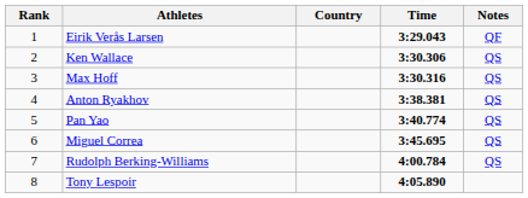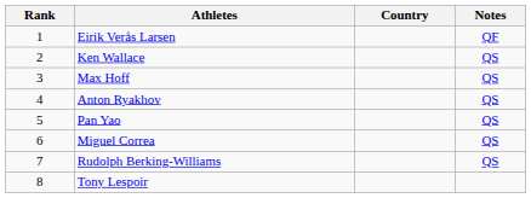- column: Time | 3:29.043 | 3:30.306 | 3:30.316 | 3:38.381 | 3:40.774 | 3:45.695 | 4:00.784 | 4:05.890
